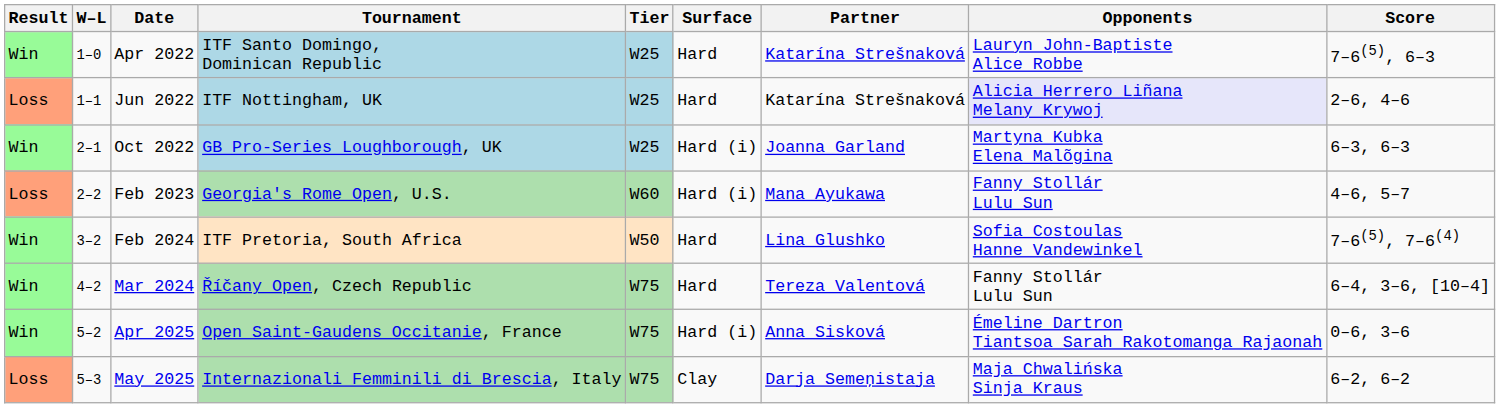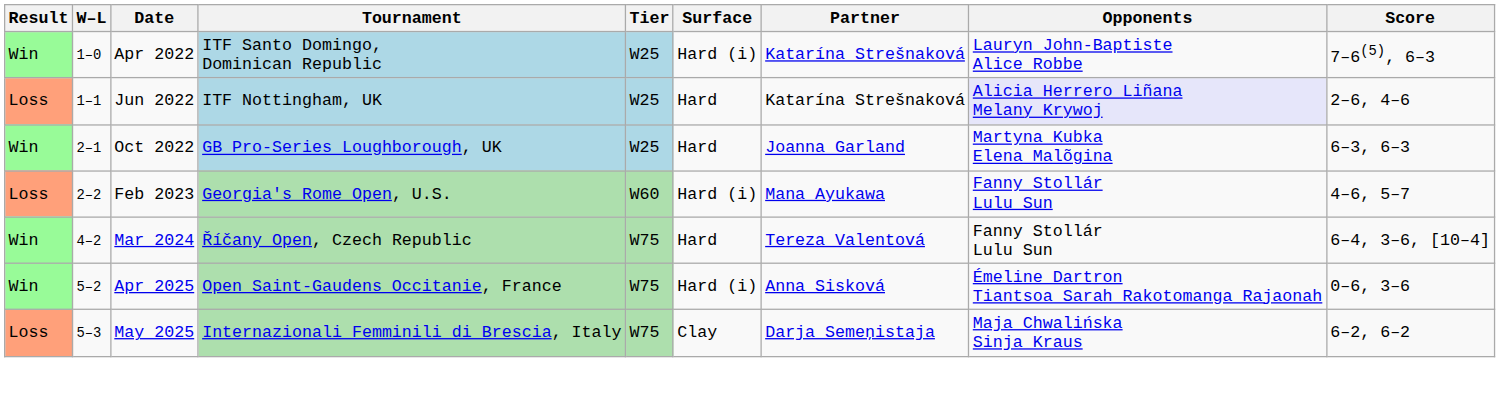Apr 2022 | Surface: Hard -> Hard (i)
Oct 2022 | Surface: Hard (i) -> Hard
- row: Win | 3–2 | Feb 2024 | ITF Pretoria, South Africa | W50 | Hard | Lina Glushko | Sofia Costoulas Hanne Vandewinkel | 7–6(5), 7–6(4)
